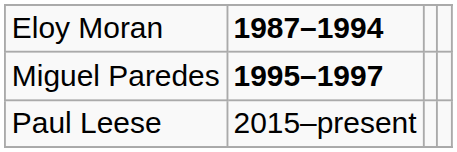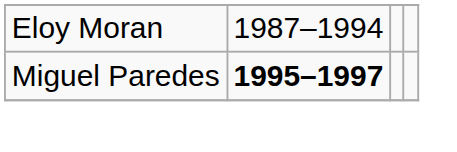Eloy Moran | column 2: bold -> normal
- row: Paul Leese | 2015–present
